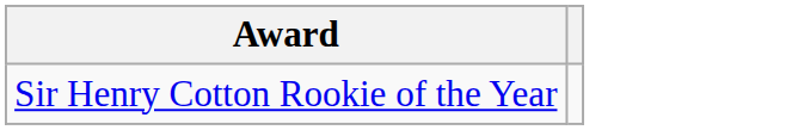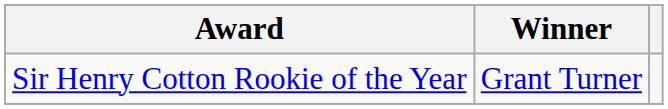+ column: Winner | Grant Turner
